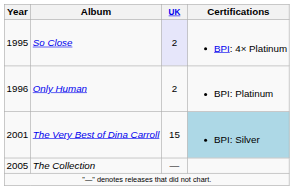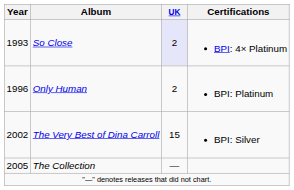So Close | Year: 1995 -> 1993
The Very Best of Dina Carroll | Year: 2001 -> 2002
The Very Best of Dina Carroll | Certifications: lightblue background -> no background
